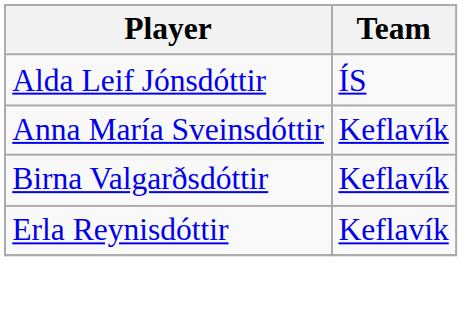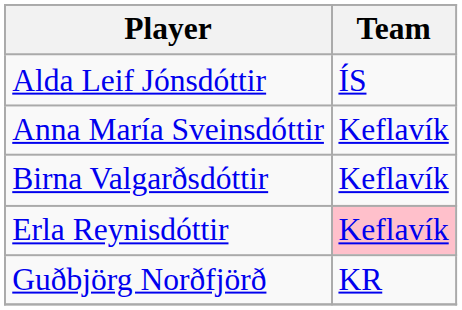Erla Reynisdóttir | Team: no background -> pink background
+ row: Guðbjörg Norðfjörð | KR
